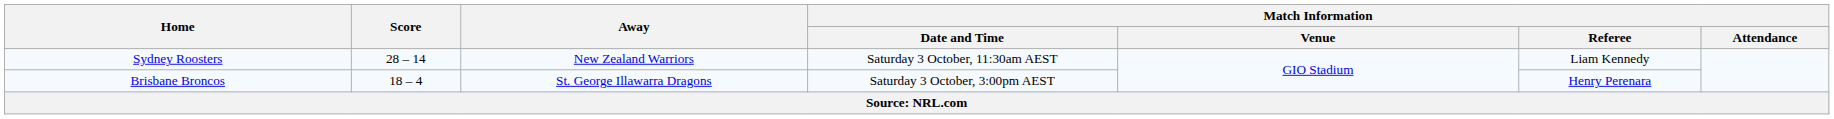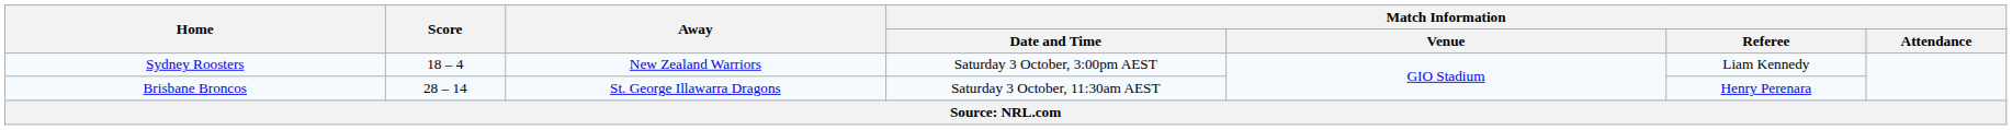Sydney Roosters | Score: 28 – 14 -> 18 – 4
Sydney Roosters | Match Information / Date and Time: Saturday 3 October, 11:30am AEST -> Saturday 3 October, 3:00pm AEST
Brisbane Broncos | Score: 18 – 4 -> 28 – 14
Brisbane Broncos | Match Information / Date and Time: Saturday 3 October, 3:00pm AEST -> Saturday 3 October, 11:30am AEST
